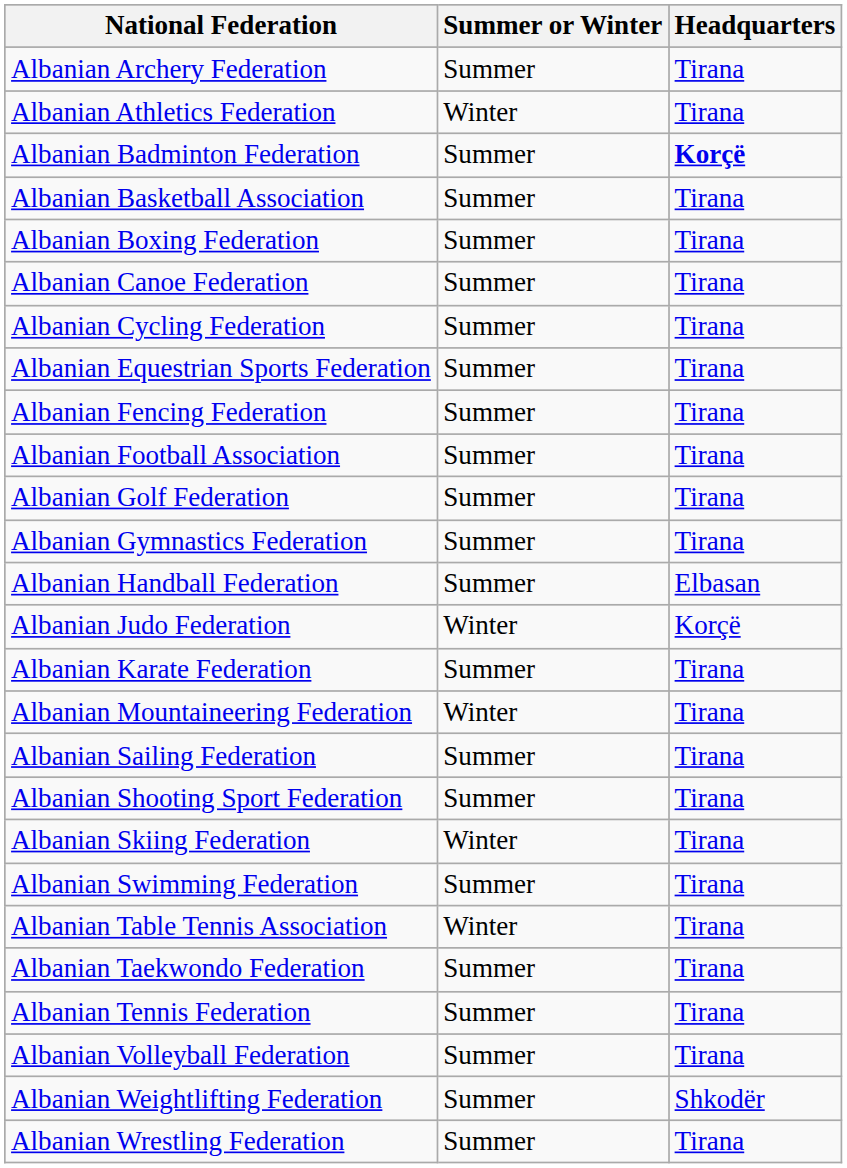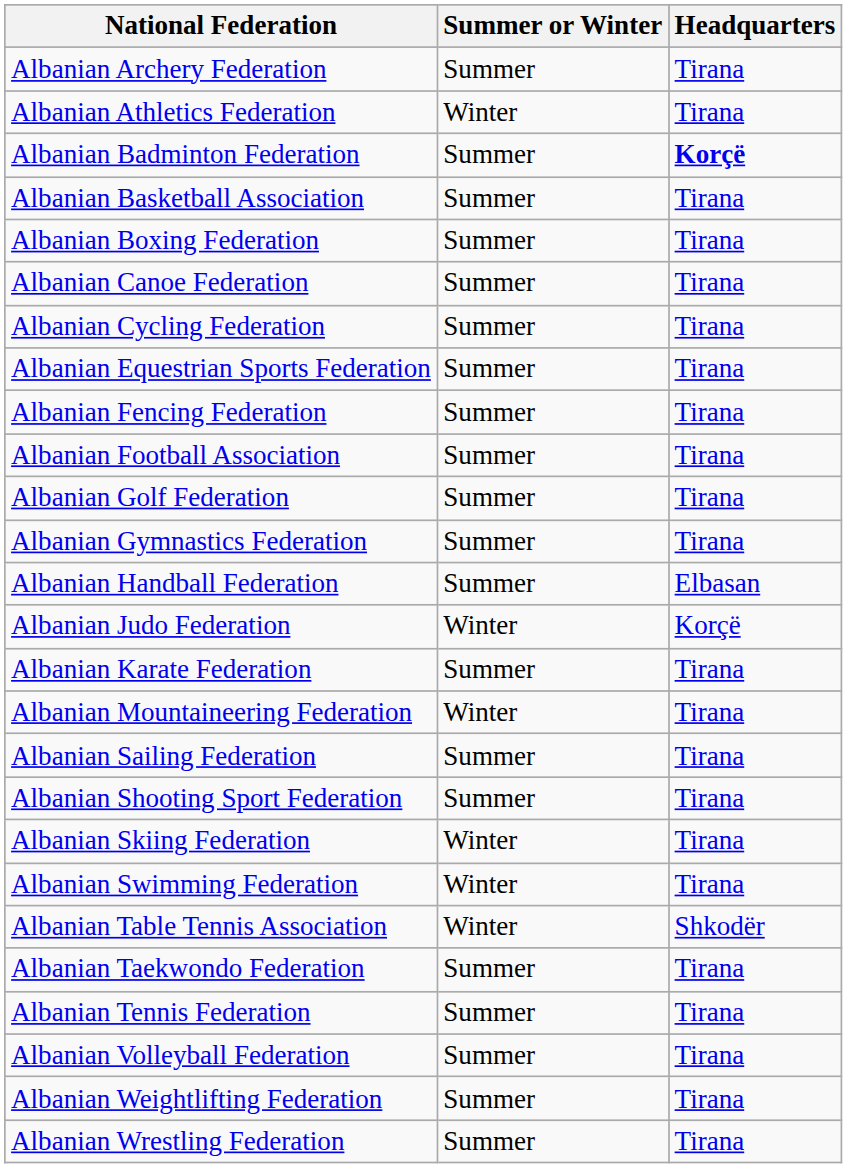Albanian Swimming Federation | Summer or Winter: Summer -> Winter
Albanian Table Tennis Association | Headquarters: Tirana -> Shkodër
Albanian Weightlifting Federation | Headquarters: Shkodër -> Tirana
